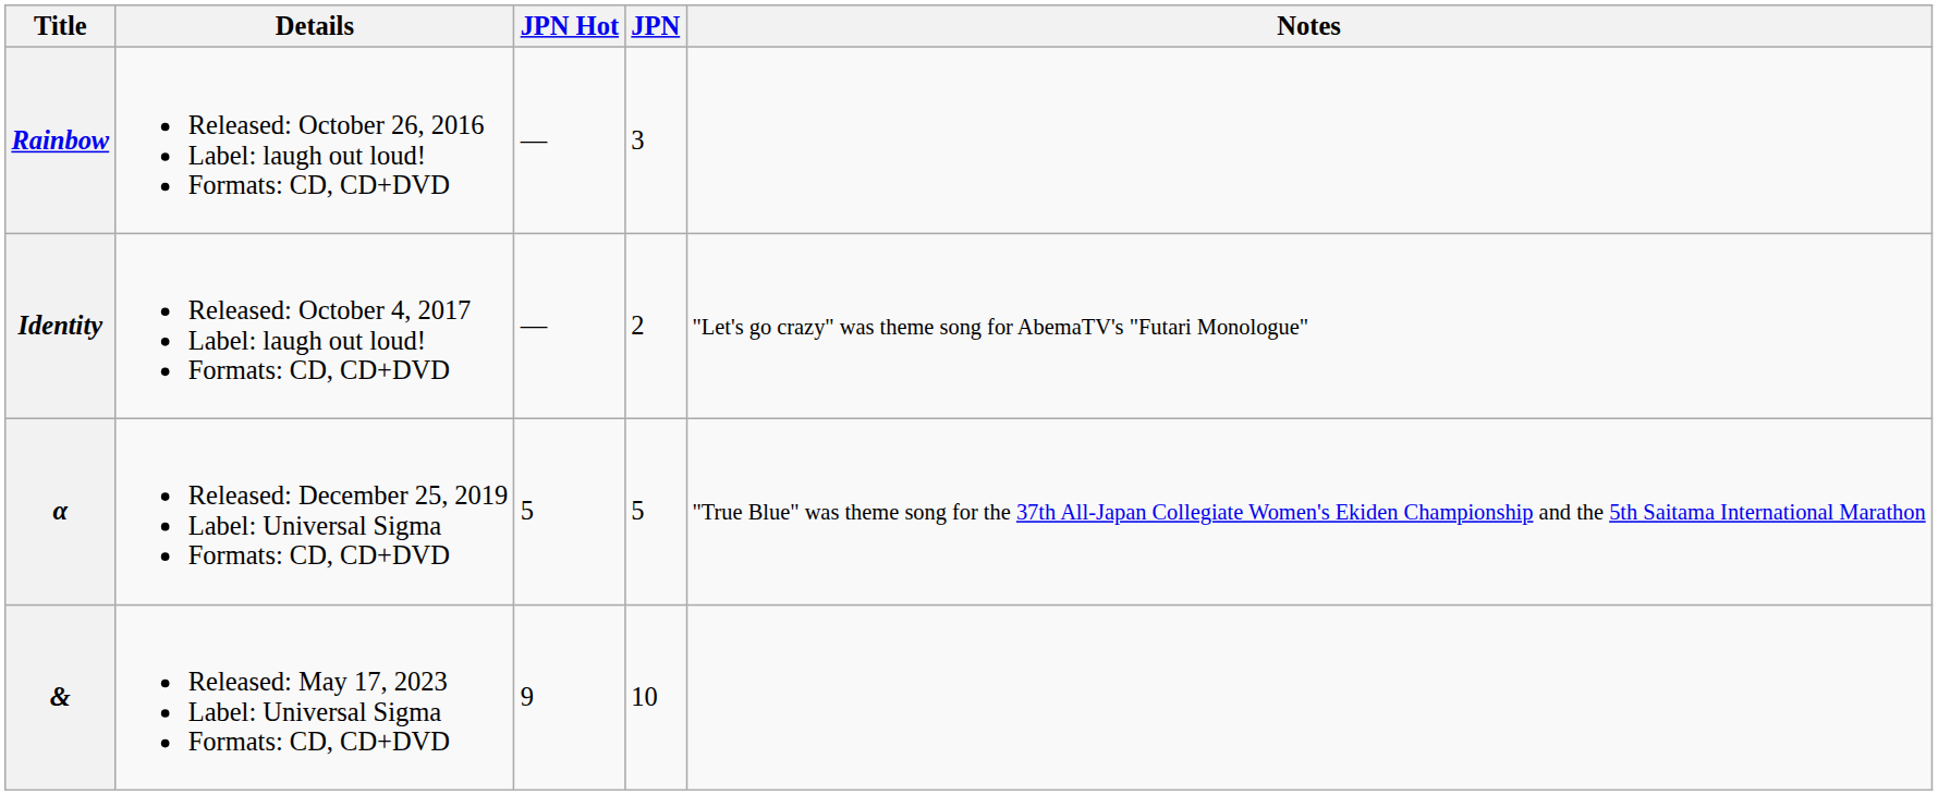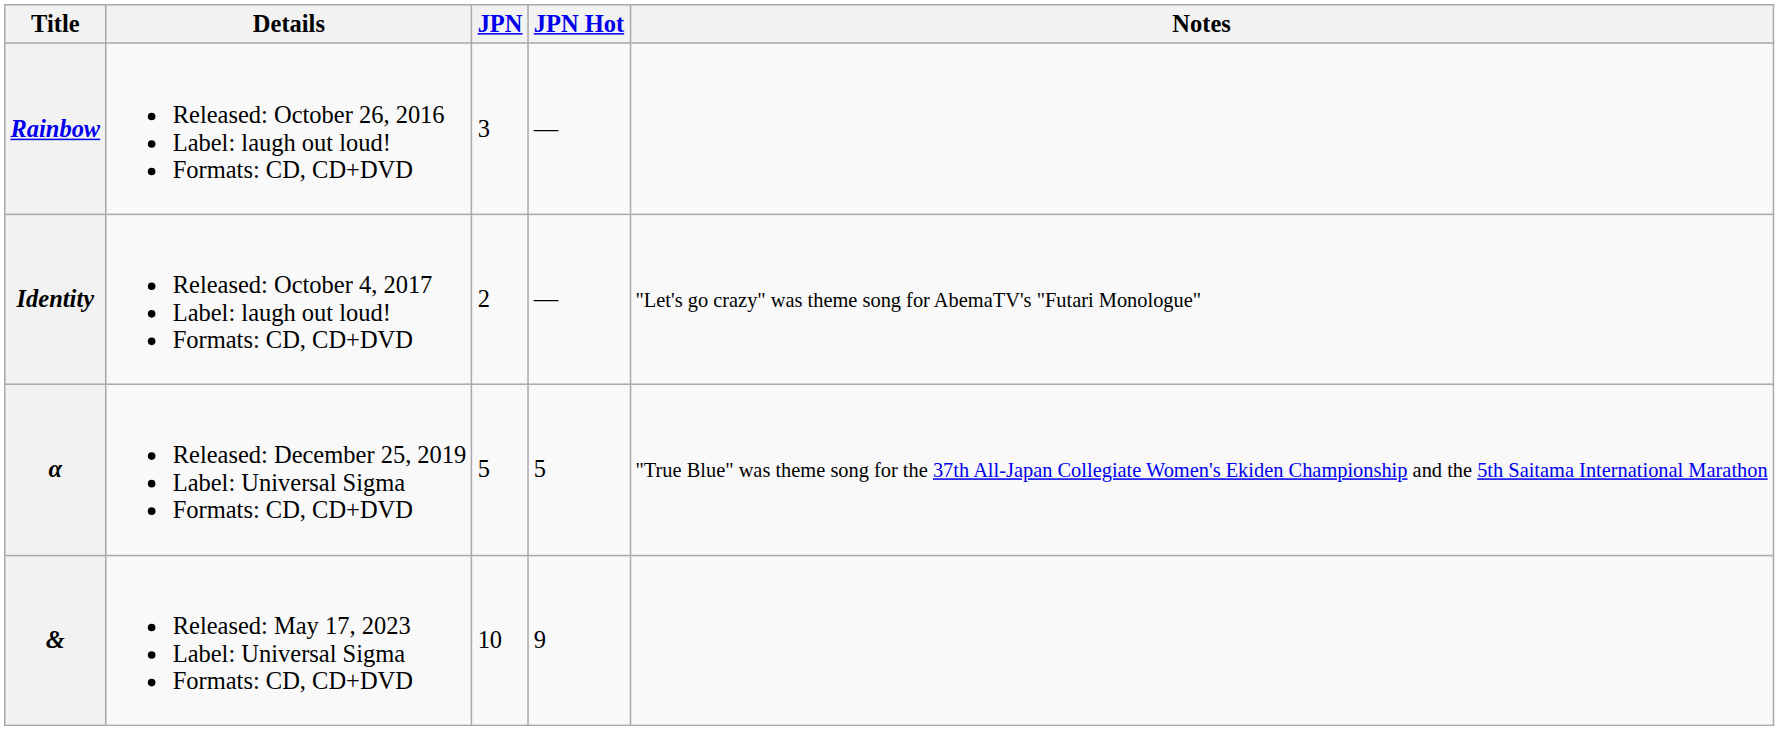columns swapped: JPN <-> JPN Hot
